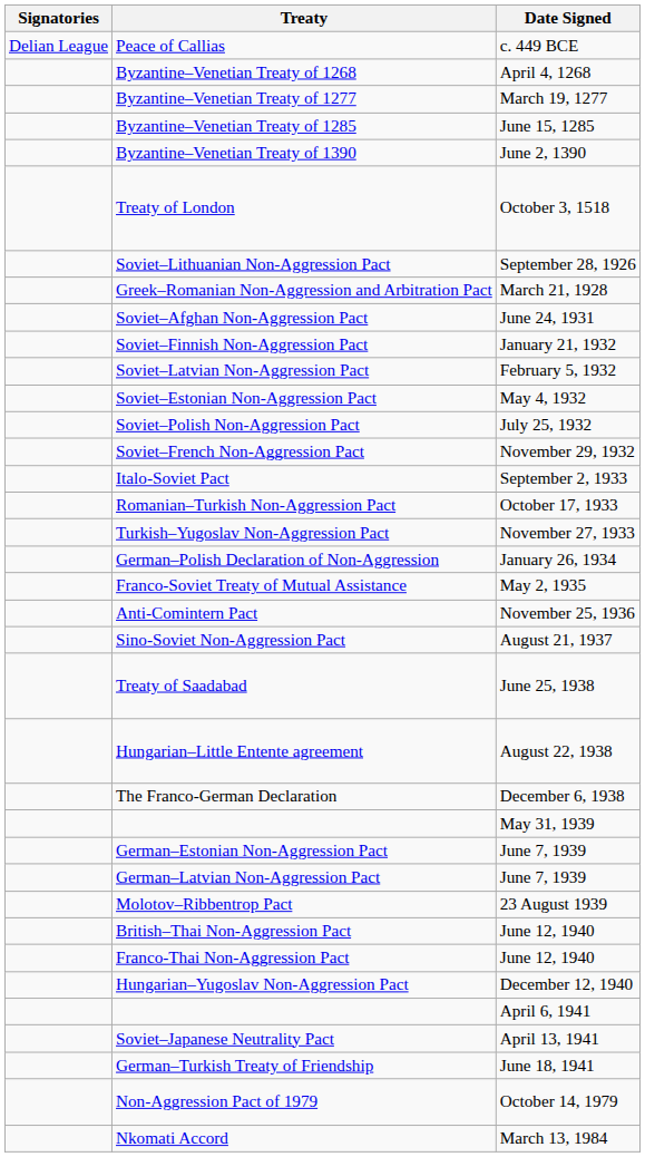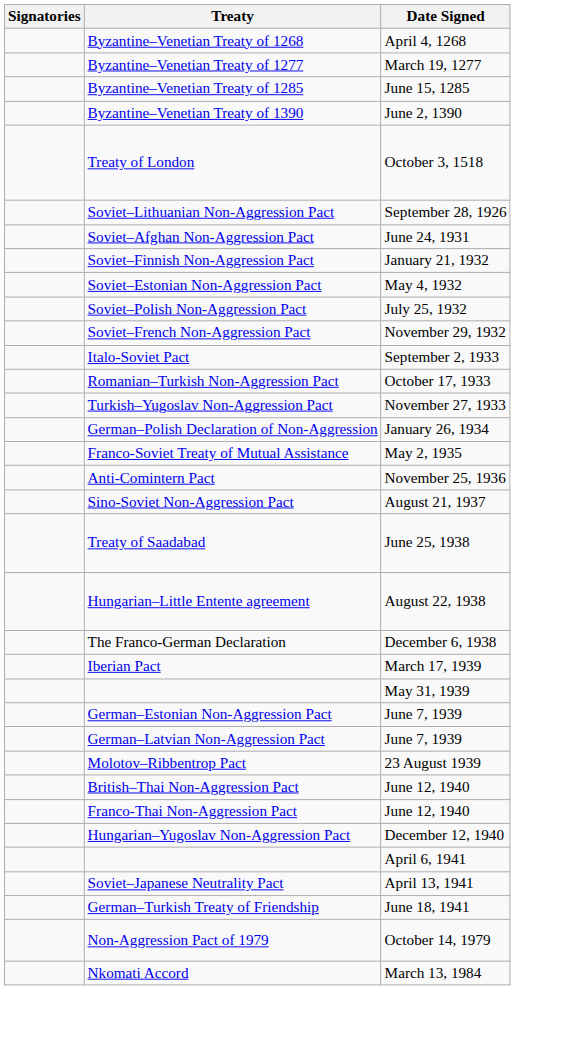- row: Delian League | Peace of Callias | c. 449 BCE
- row: Greek–Romanian Non-Aggression and Arbitration Pact | March 21, 1928
- row: Soviet–Latvian Non-Aggression Pact | February 5, 1932
+ row: Iberian Pact | March 17, 1939
